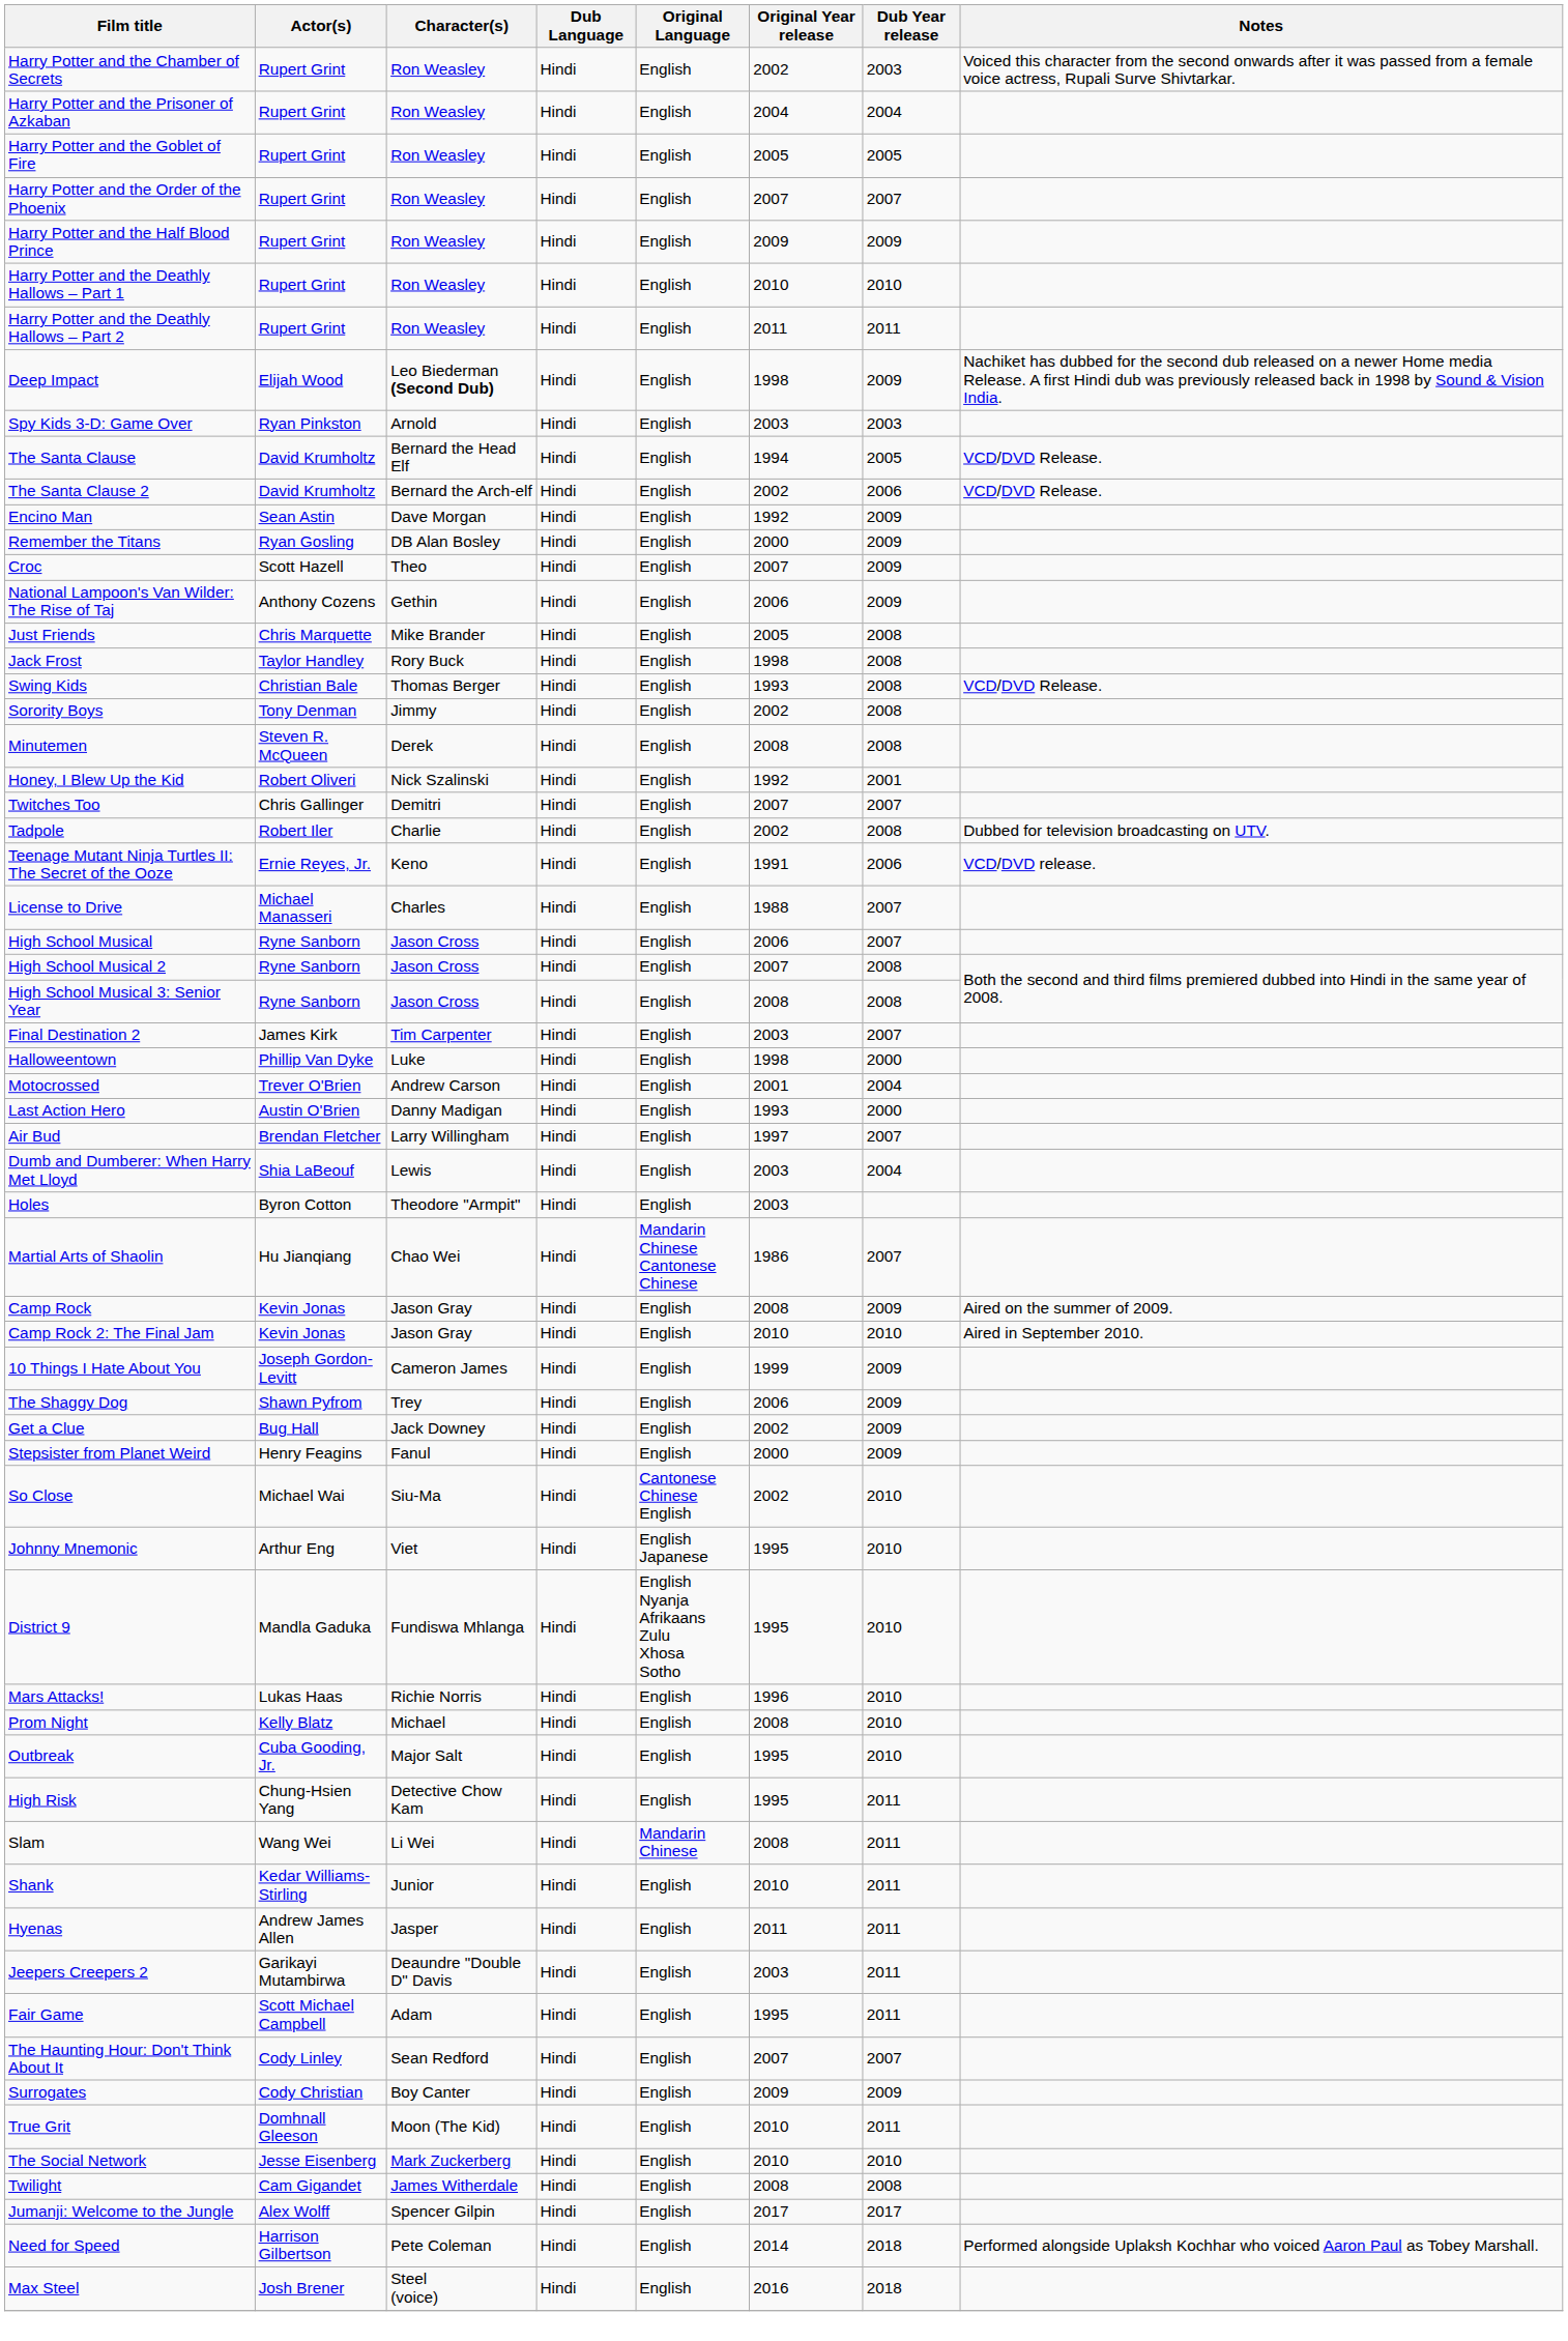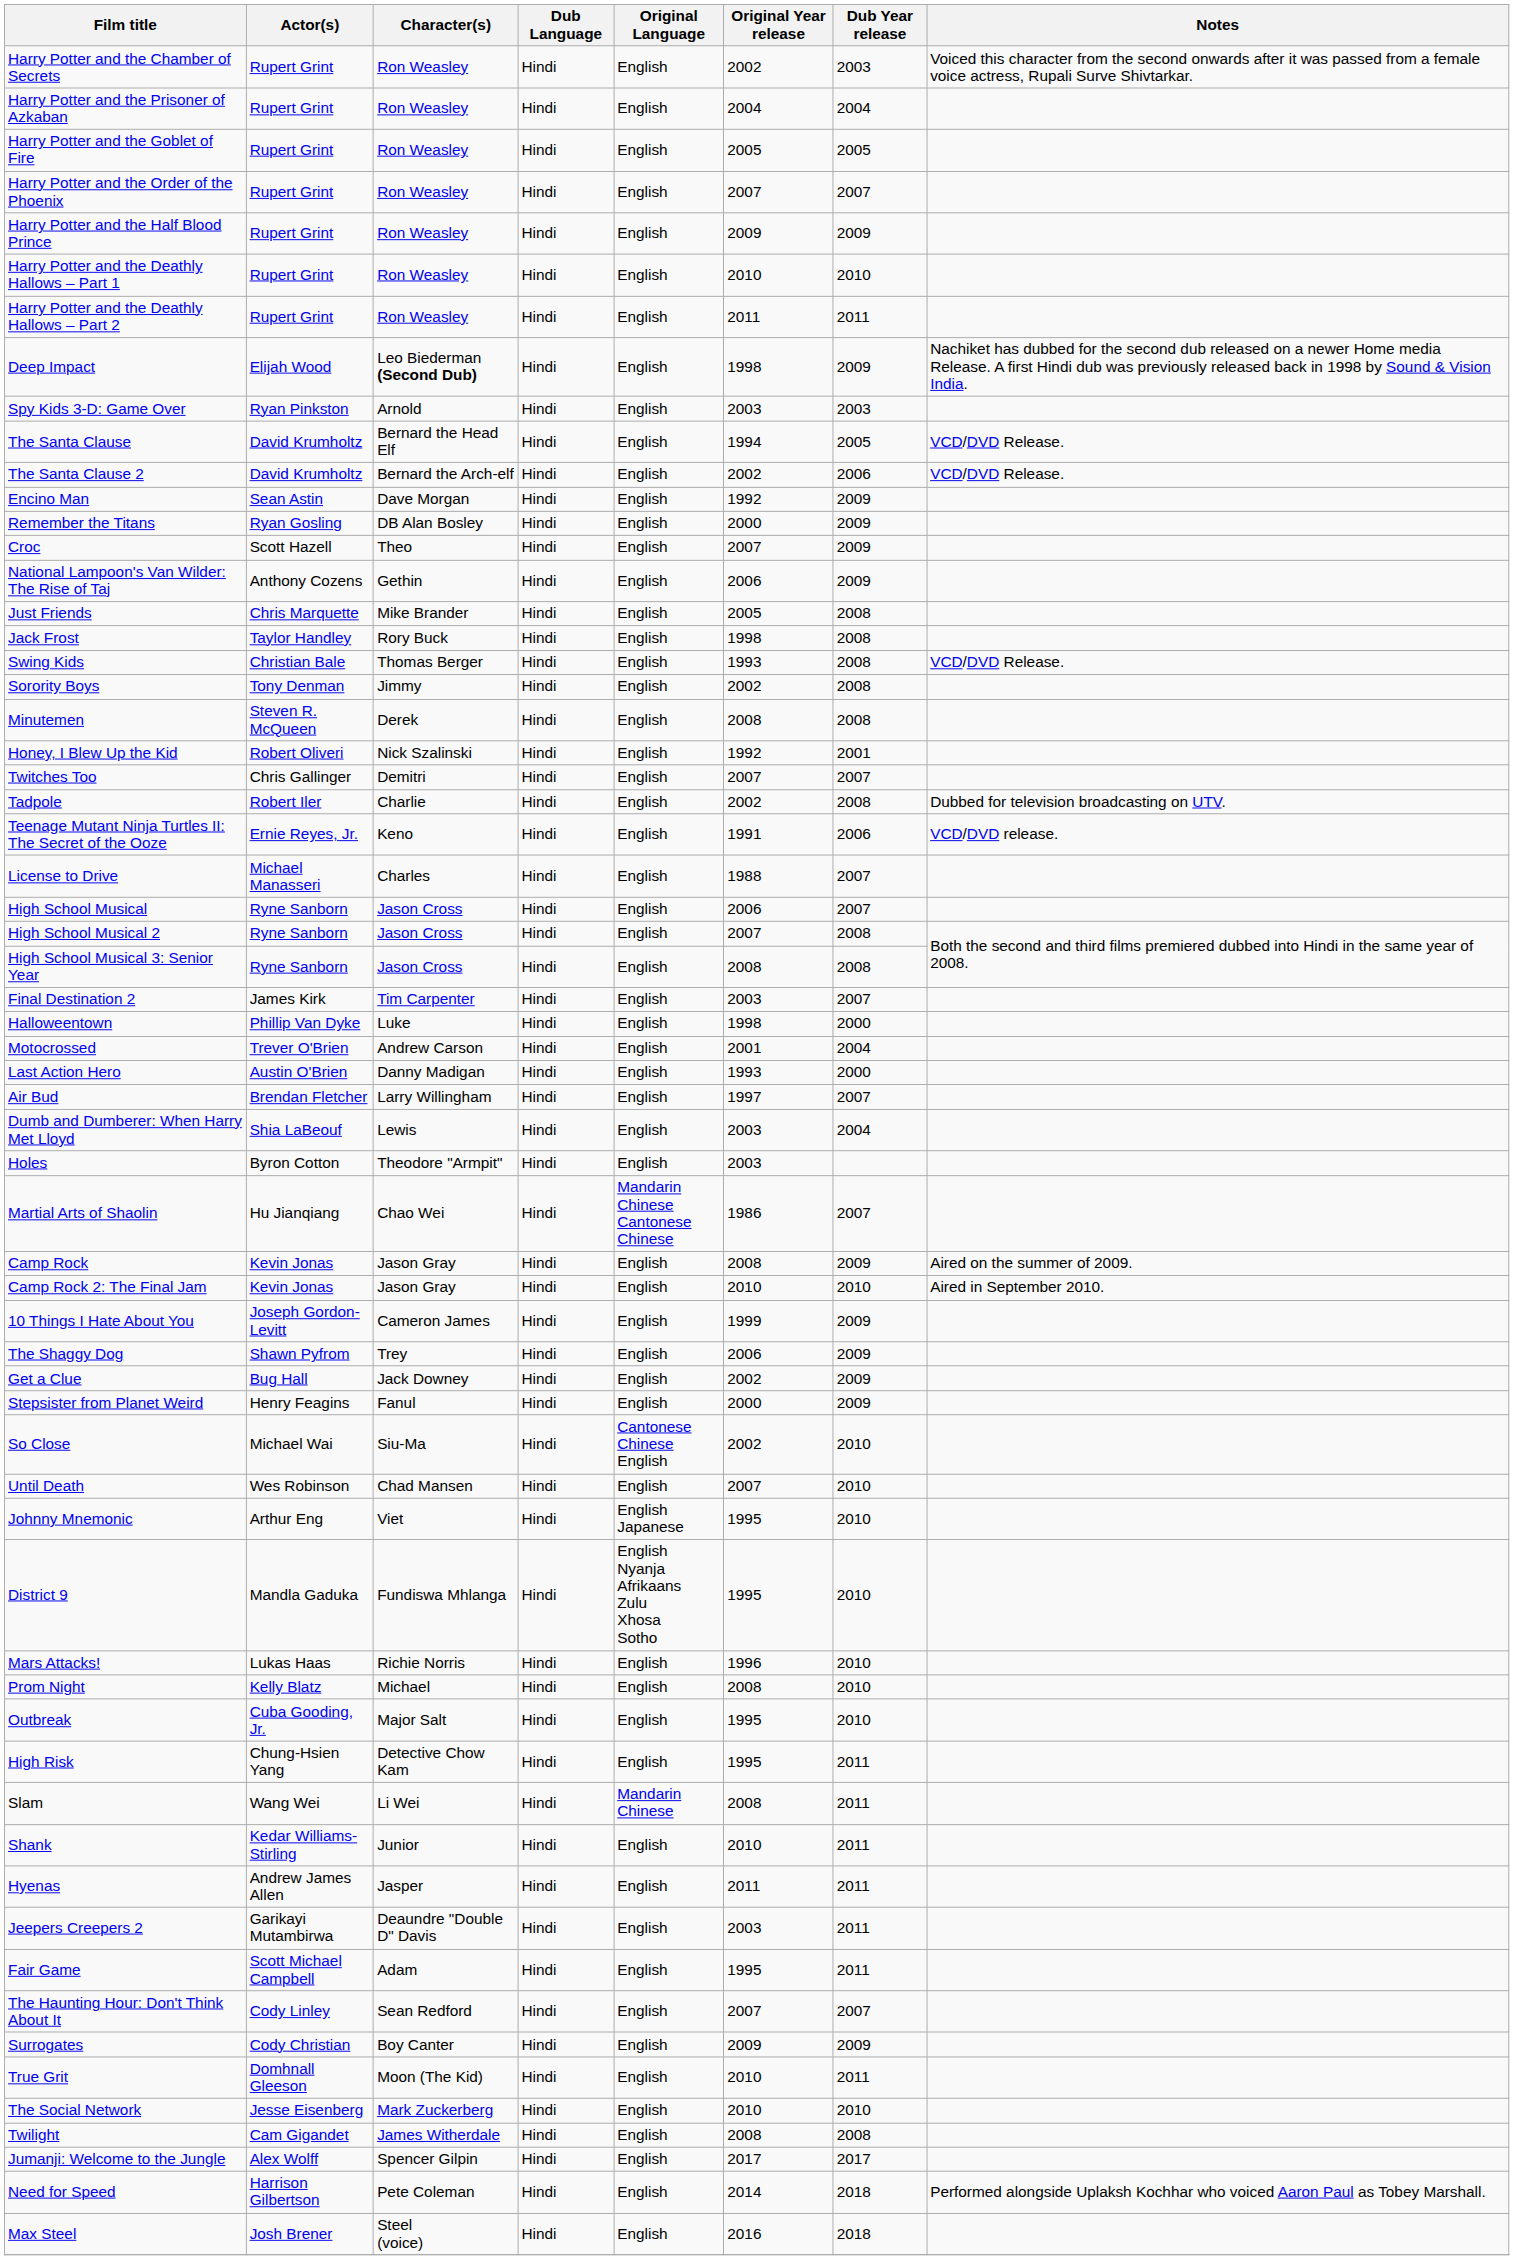+ row: Until Death | Wes Robinson | Chad Mansen | Hindi | English | 2007 | 2010
